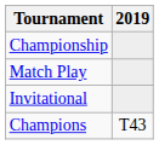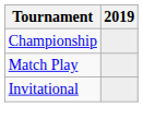- row: Champions | T43
